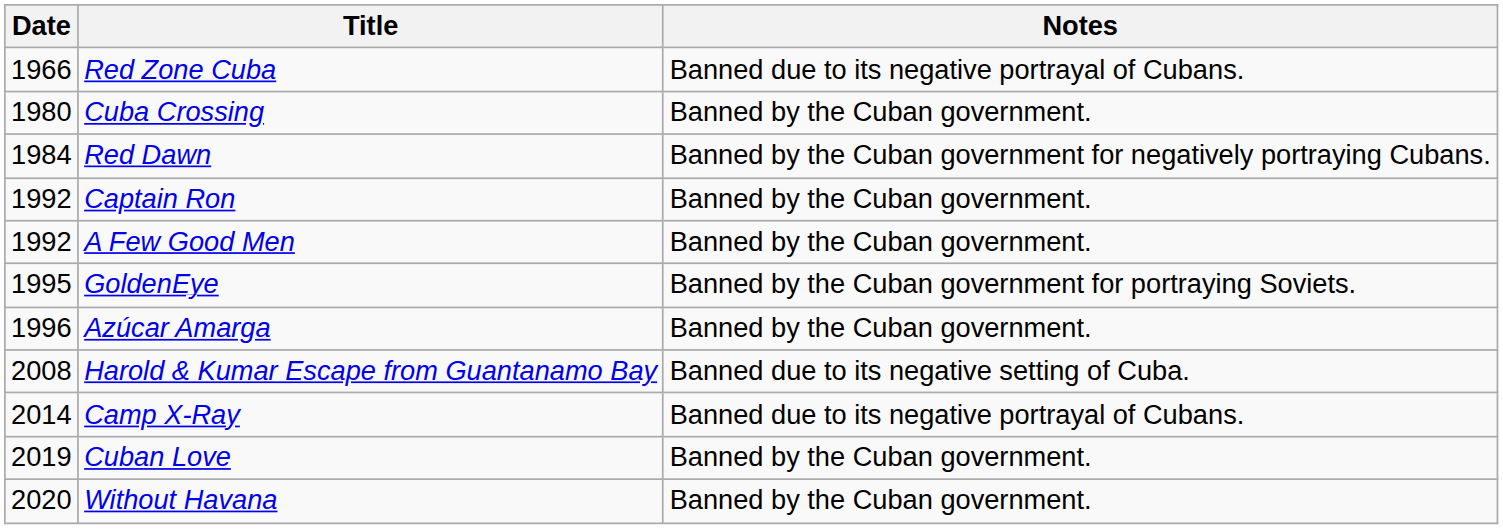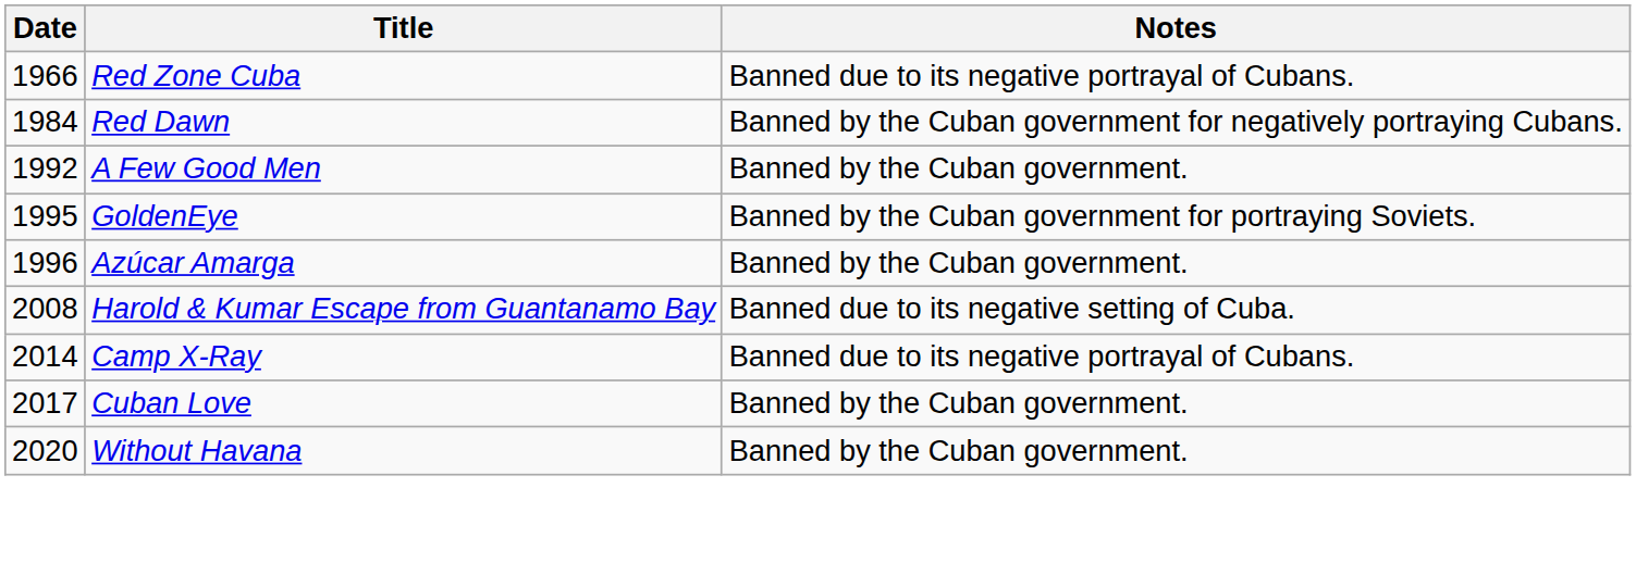- row: 1980 | Cuba Crossing | Banned by the Cuban government.
- row: 1992 | Captain Ron | Banned by the Cuban government.
Cuban Love | Date: 2019 -> 2017
